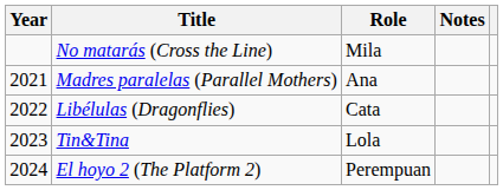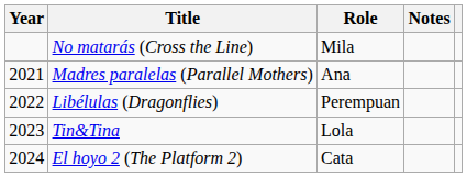Libélulas (Dragonflies) | Role: Cata -> Perempuan
El hoyo 2 (The Platform 2) | Role: Perempuan -> Cata
